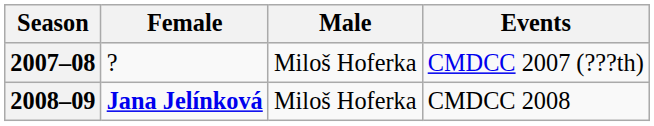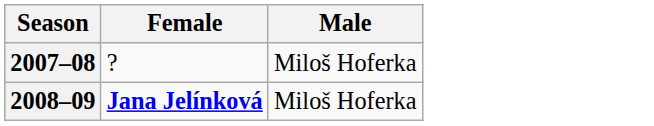- column: Events | CMDCC 2007 (???th) | CMDCC 2008
